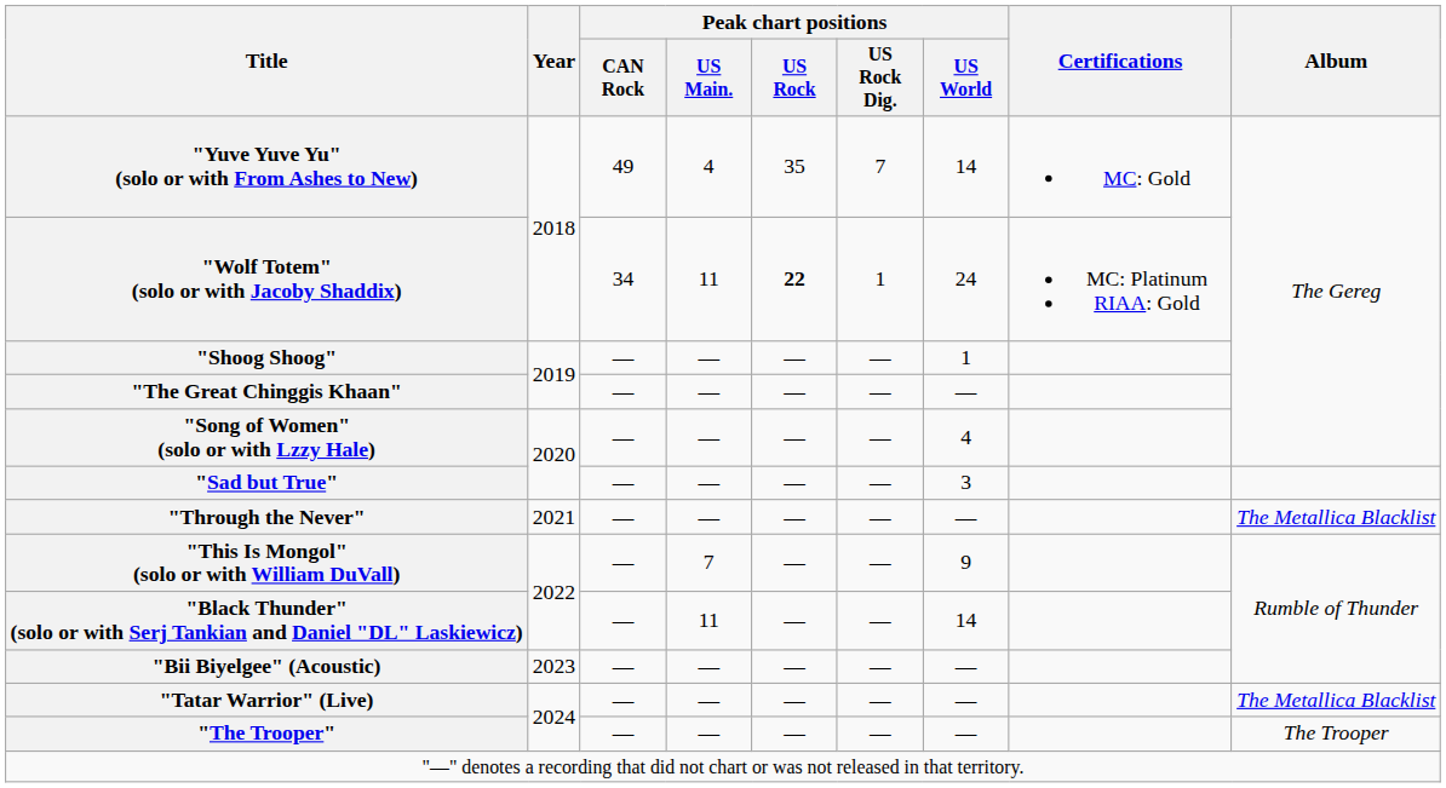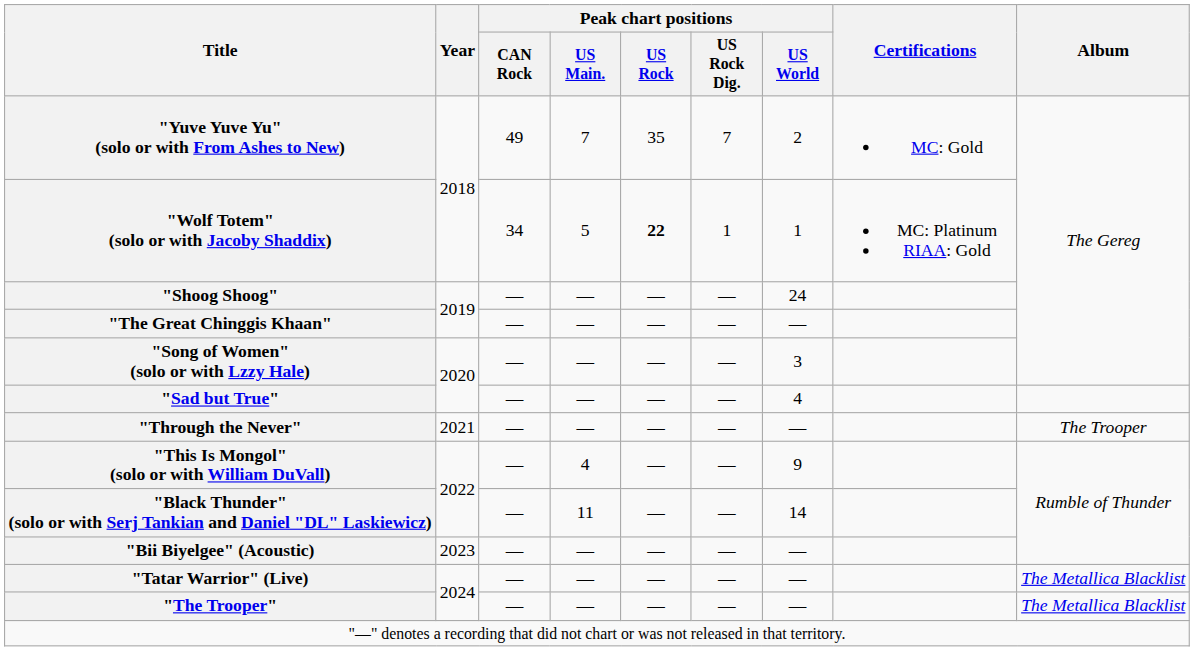"Yuve Yuve Yu" (solo or with From Ashes to New) | Peak chart positions / US Main.: 4 -> 7
"Yuve Yuve Yu" (solo or with From Ashes to New) | Peak chart positions / US World: 14 -> 2
"Wolf Totem" (solo or with Jacoby Shaddix) | Peak chart positions / US Main.: 11 -> 5
"Wolf Totem" (solo or with Jacoby Shaddix) | Peak chart positions / US World: 24 -> 1
"Shoog Shoog" | Peak chart positions / US World: 1 -> 24
"Song of Women" (solo or with Lzzy Hale) | Peak chart positions / US World: 4 -> 3
"Sad but True" | Peak chart positions / US World: 3 -> 4
"Through the Never" | Album: The Metallica Blacklist -> The Trooper
"This Is Mongol" (solo or with William DuVall) | Peak chart positions / US Main.: 7 -> 4
"The Trooper" | Album: The Trooper -> The Metallica Blacklist
